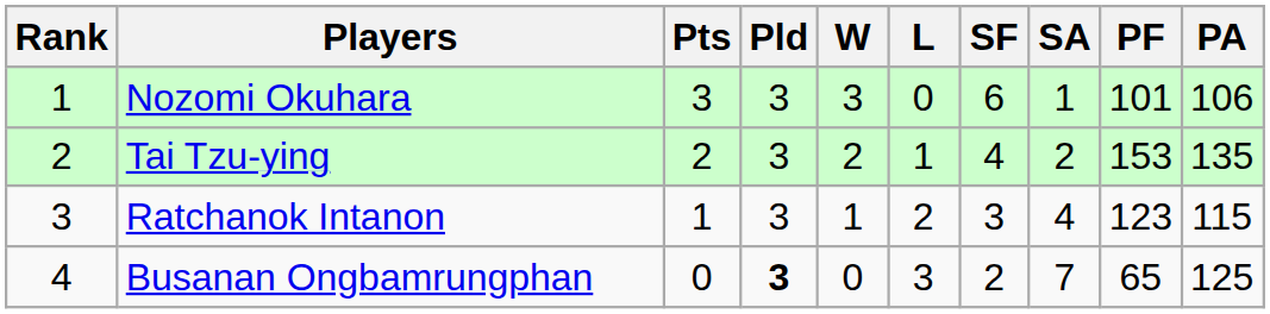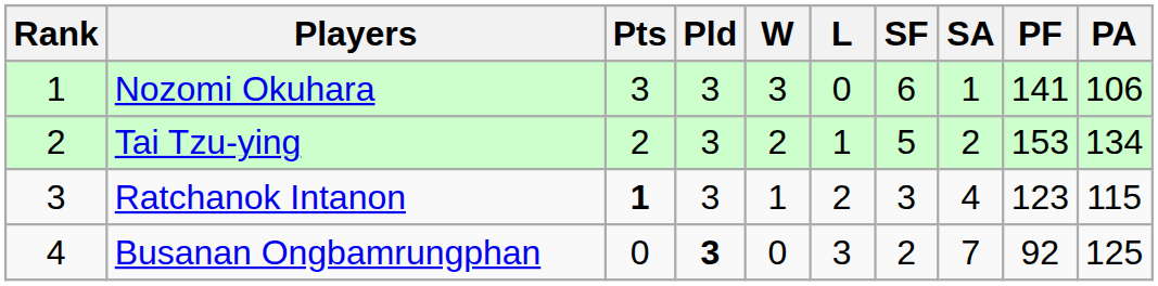Nozomi Okuhara | PF: 101 -> 141
Tai Tzu-ying | SF: 4 -> 5
Tai Tzu-ying | PA: 135 -> 134
Ratchanok Intanon | Pts: normal -> bold
Busanan Ongbamrungphan | PF: 65 -> 92
